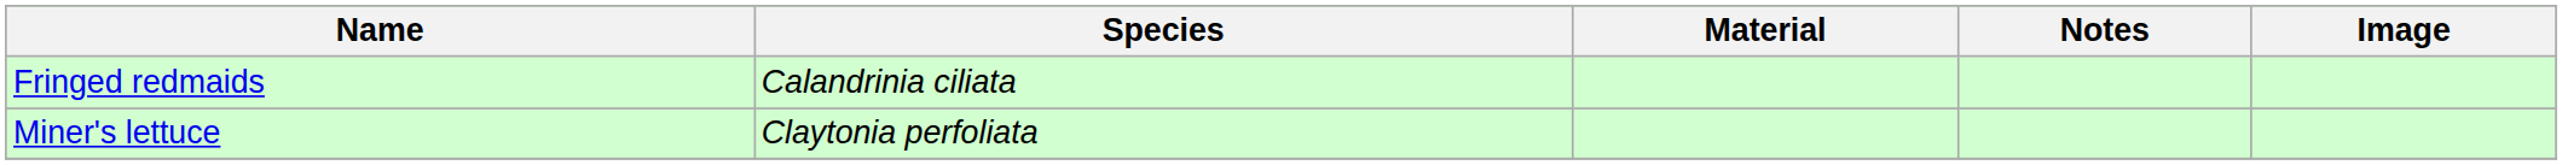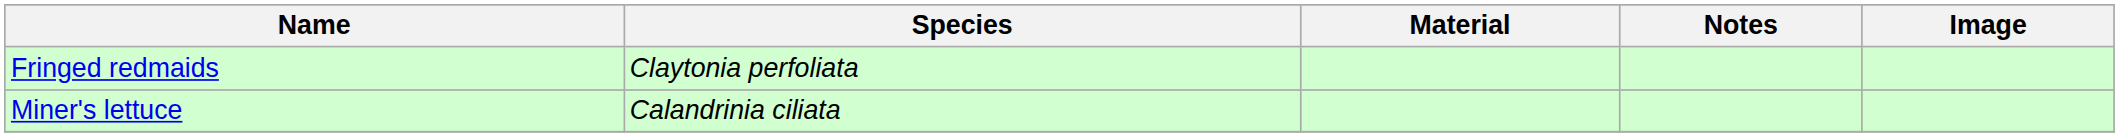Fringed redmaids | Species: Calandrinia ciliata -> Claytonia perfoliata
Miner's lettuce | Species: Claytonia perfoliata -> Calandrinia ciliata
